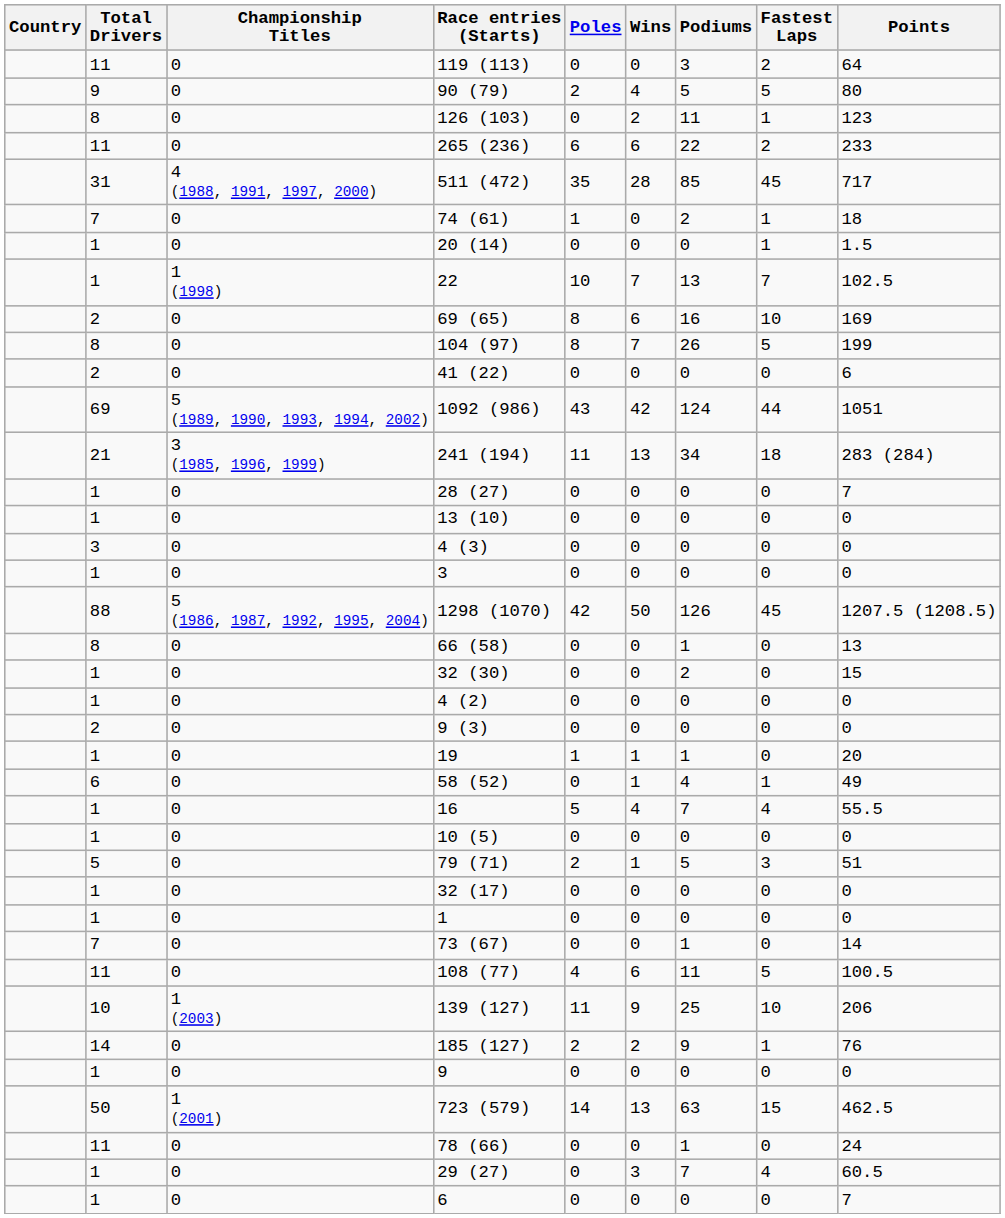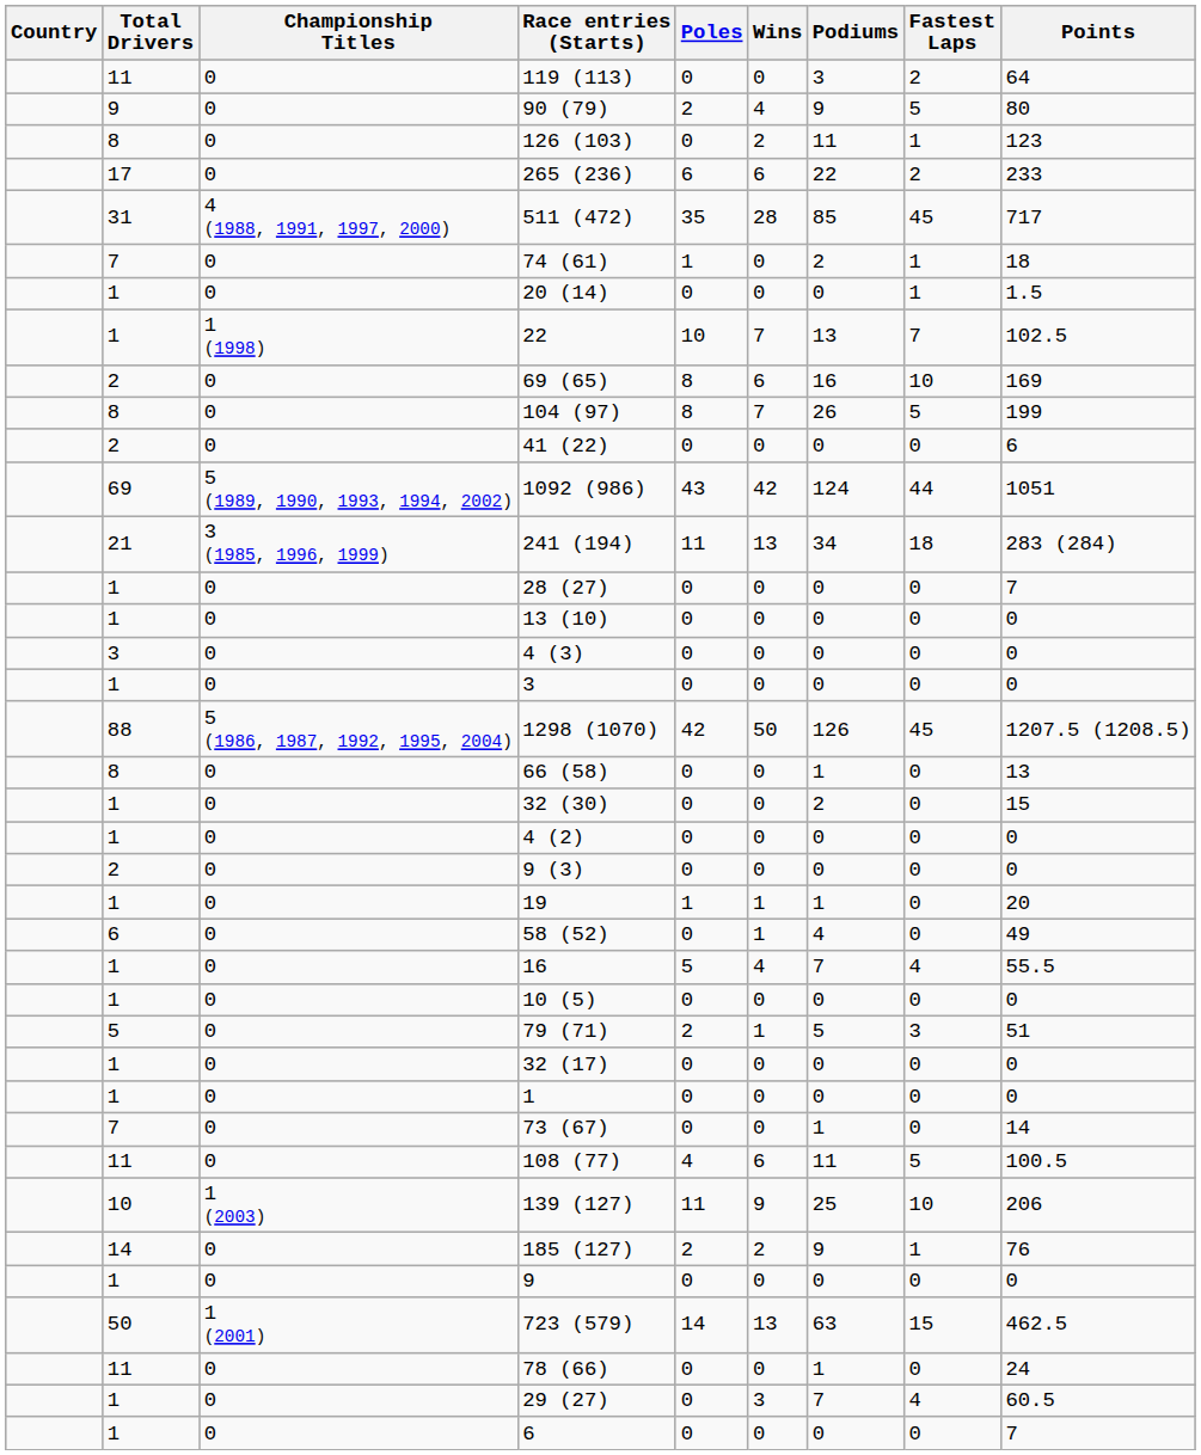90 (79) | Podiums: 5 -> 9
265 (236) | Total Drivers: 11 -> 17
58 (52) | Fastest Laps: 1 -> 0
